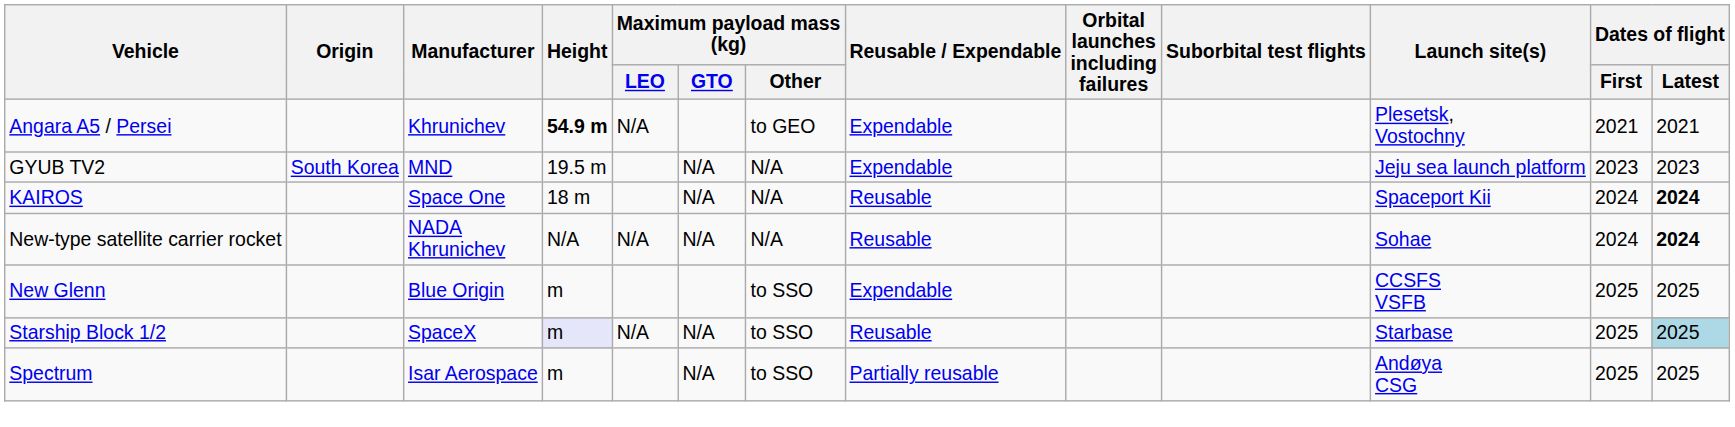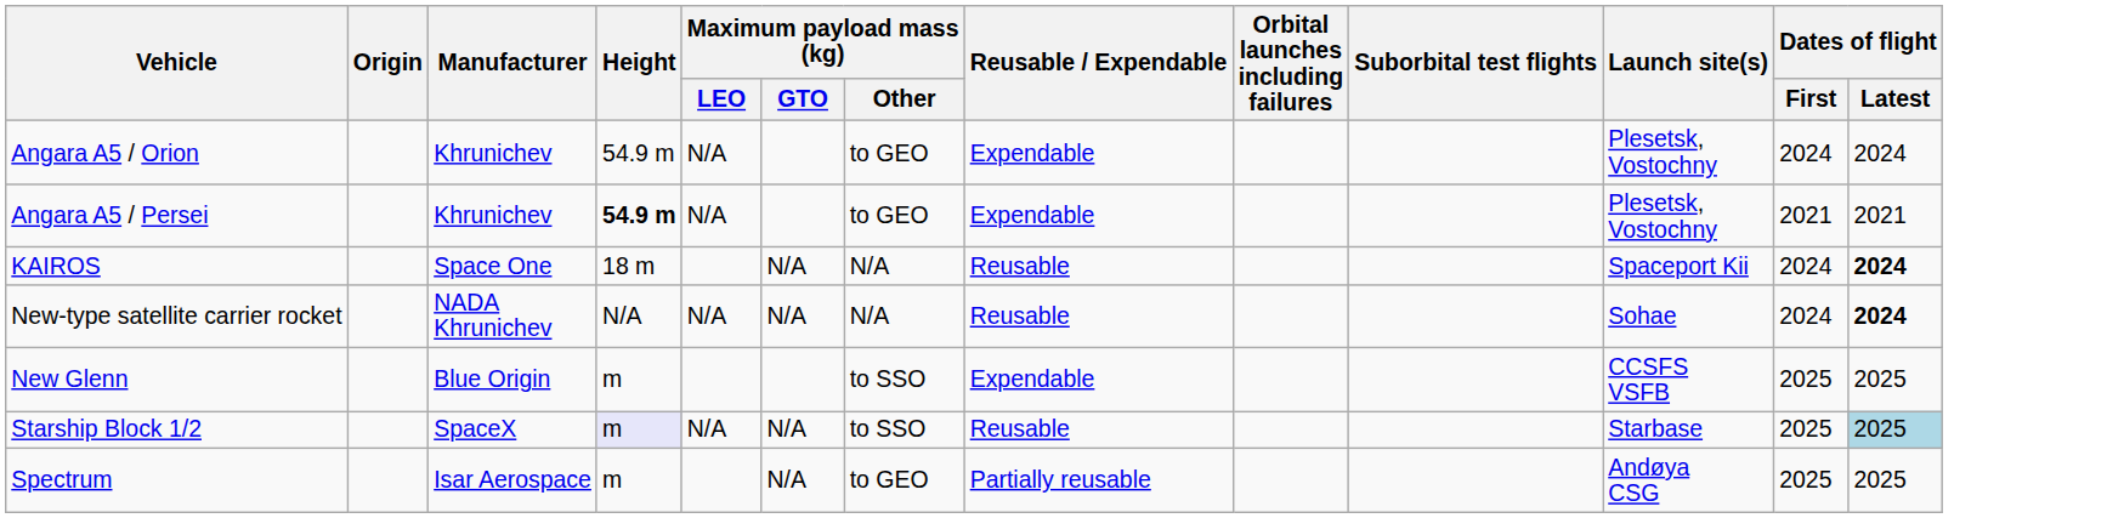+ row: Angara A5 / Orion | Khrunichev | 54.9 m | N/A | to GEO | Expendable | Plesetsk, Vostochny | 2024 | 2024
- row: GYUB TV2 | South Korea | MND | 19.5 m | N/A | N/A | Expendable | Jeju sea launch platform | 2023 | 2023
Spectrum | Maximum payload mass (kg) / Other: to SSO -> to GEO
